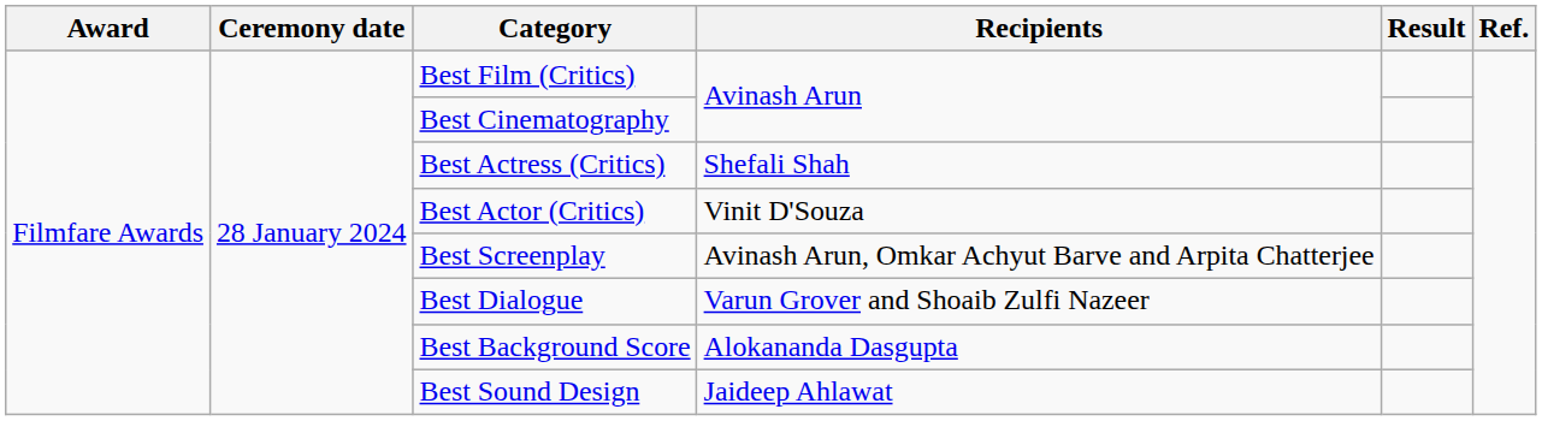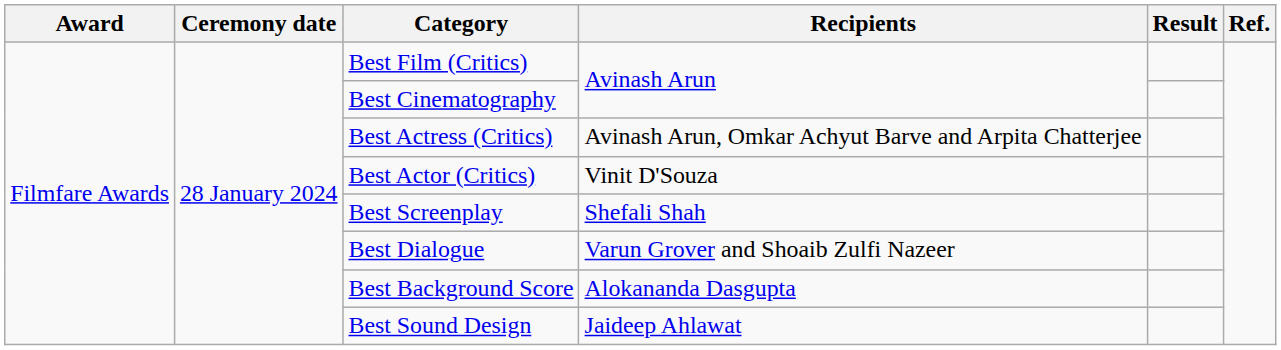Best Actress (Critics) | Recipients: Shefali Shah -> Avinash Arun, Omkar Achyut Barve and Arpita Chatterjee
Best Screenplay | Recipients: Avinash Arun, Omkar Achyut Barve and Arpita Chatterjee -> Shefali Shah
